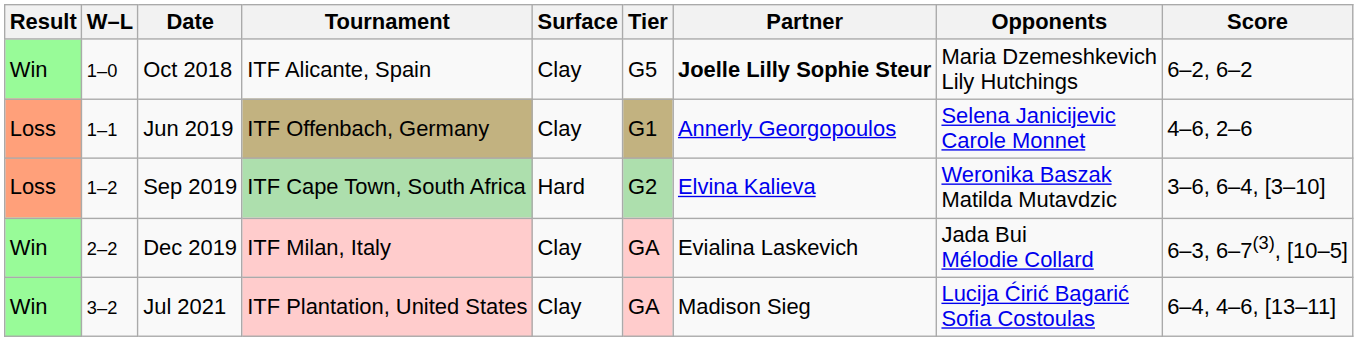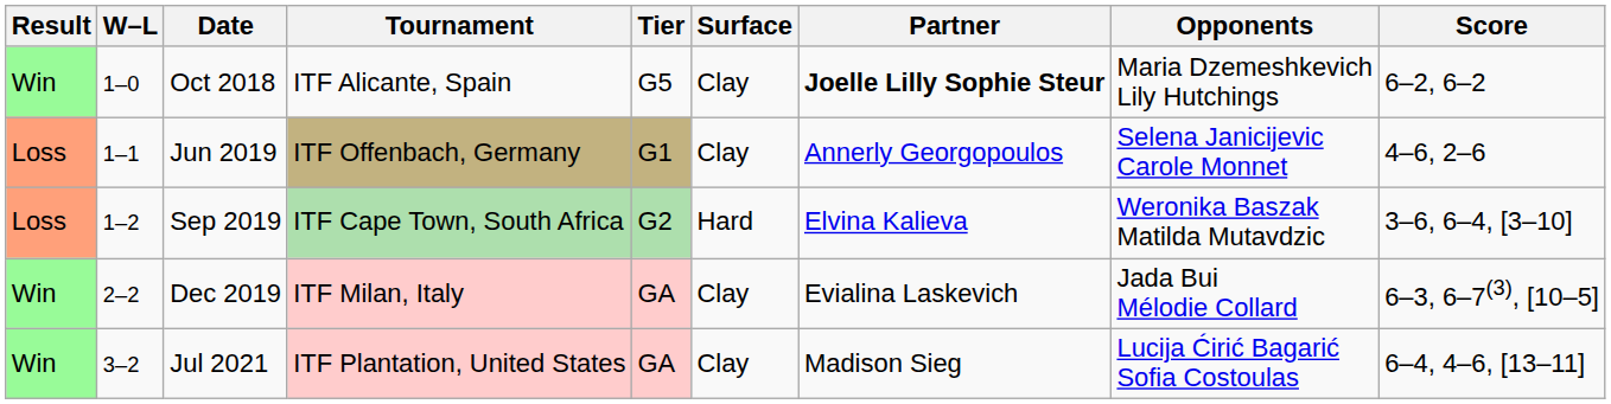columns swapped: Tier <-> Surface
